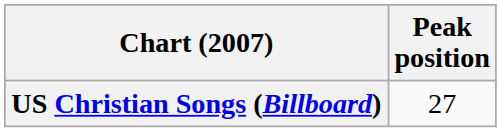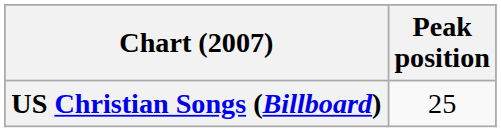US Christian Songs (Billboard) | Peak position: 27 -> 25
